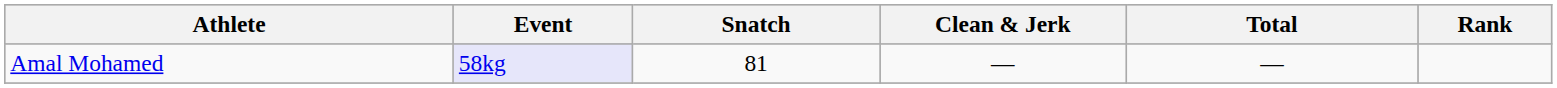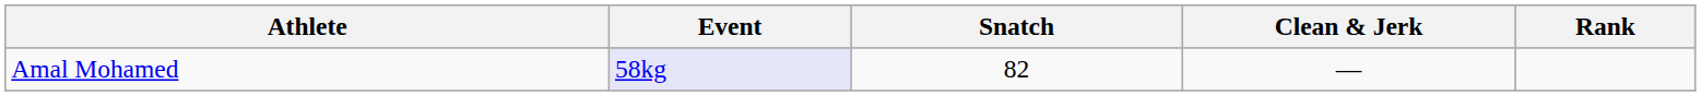- column: Total | —
Amal Mohamed | Snatch: 81 -> 82
